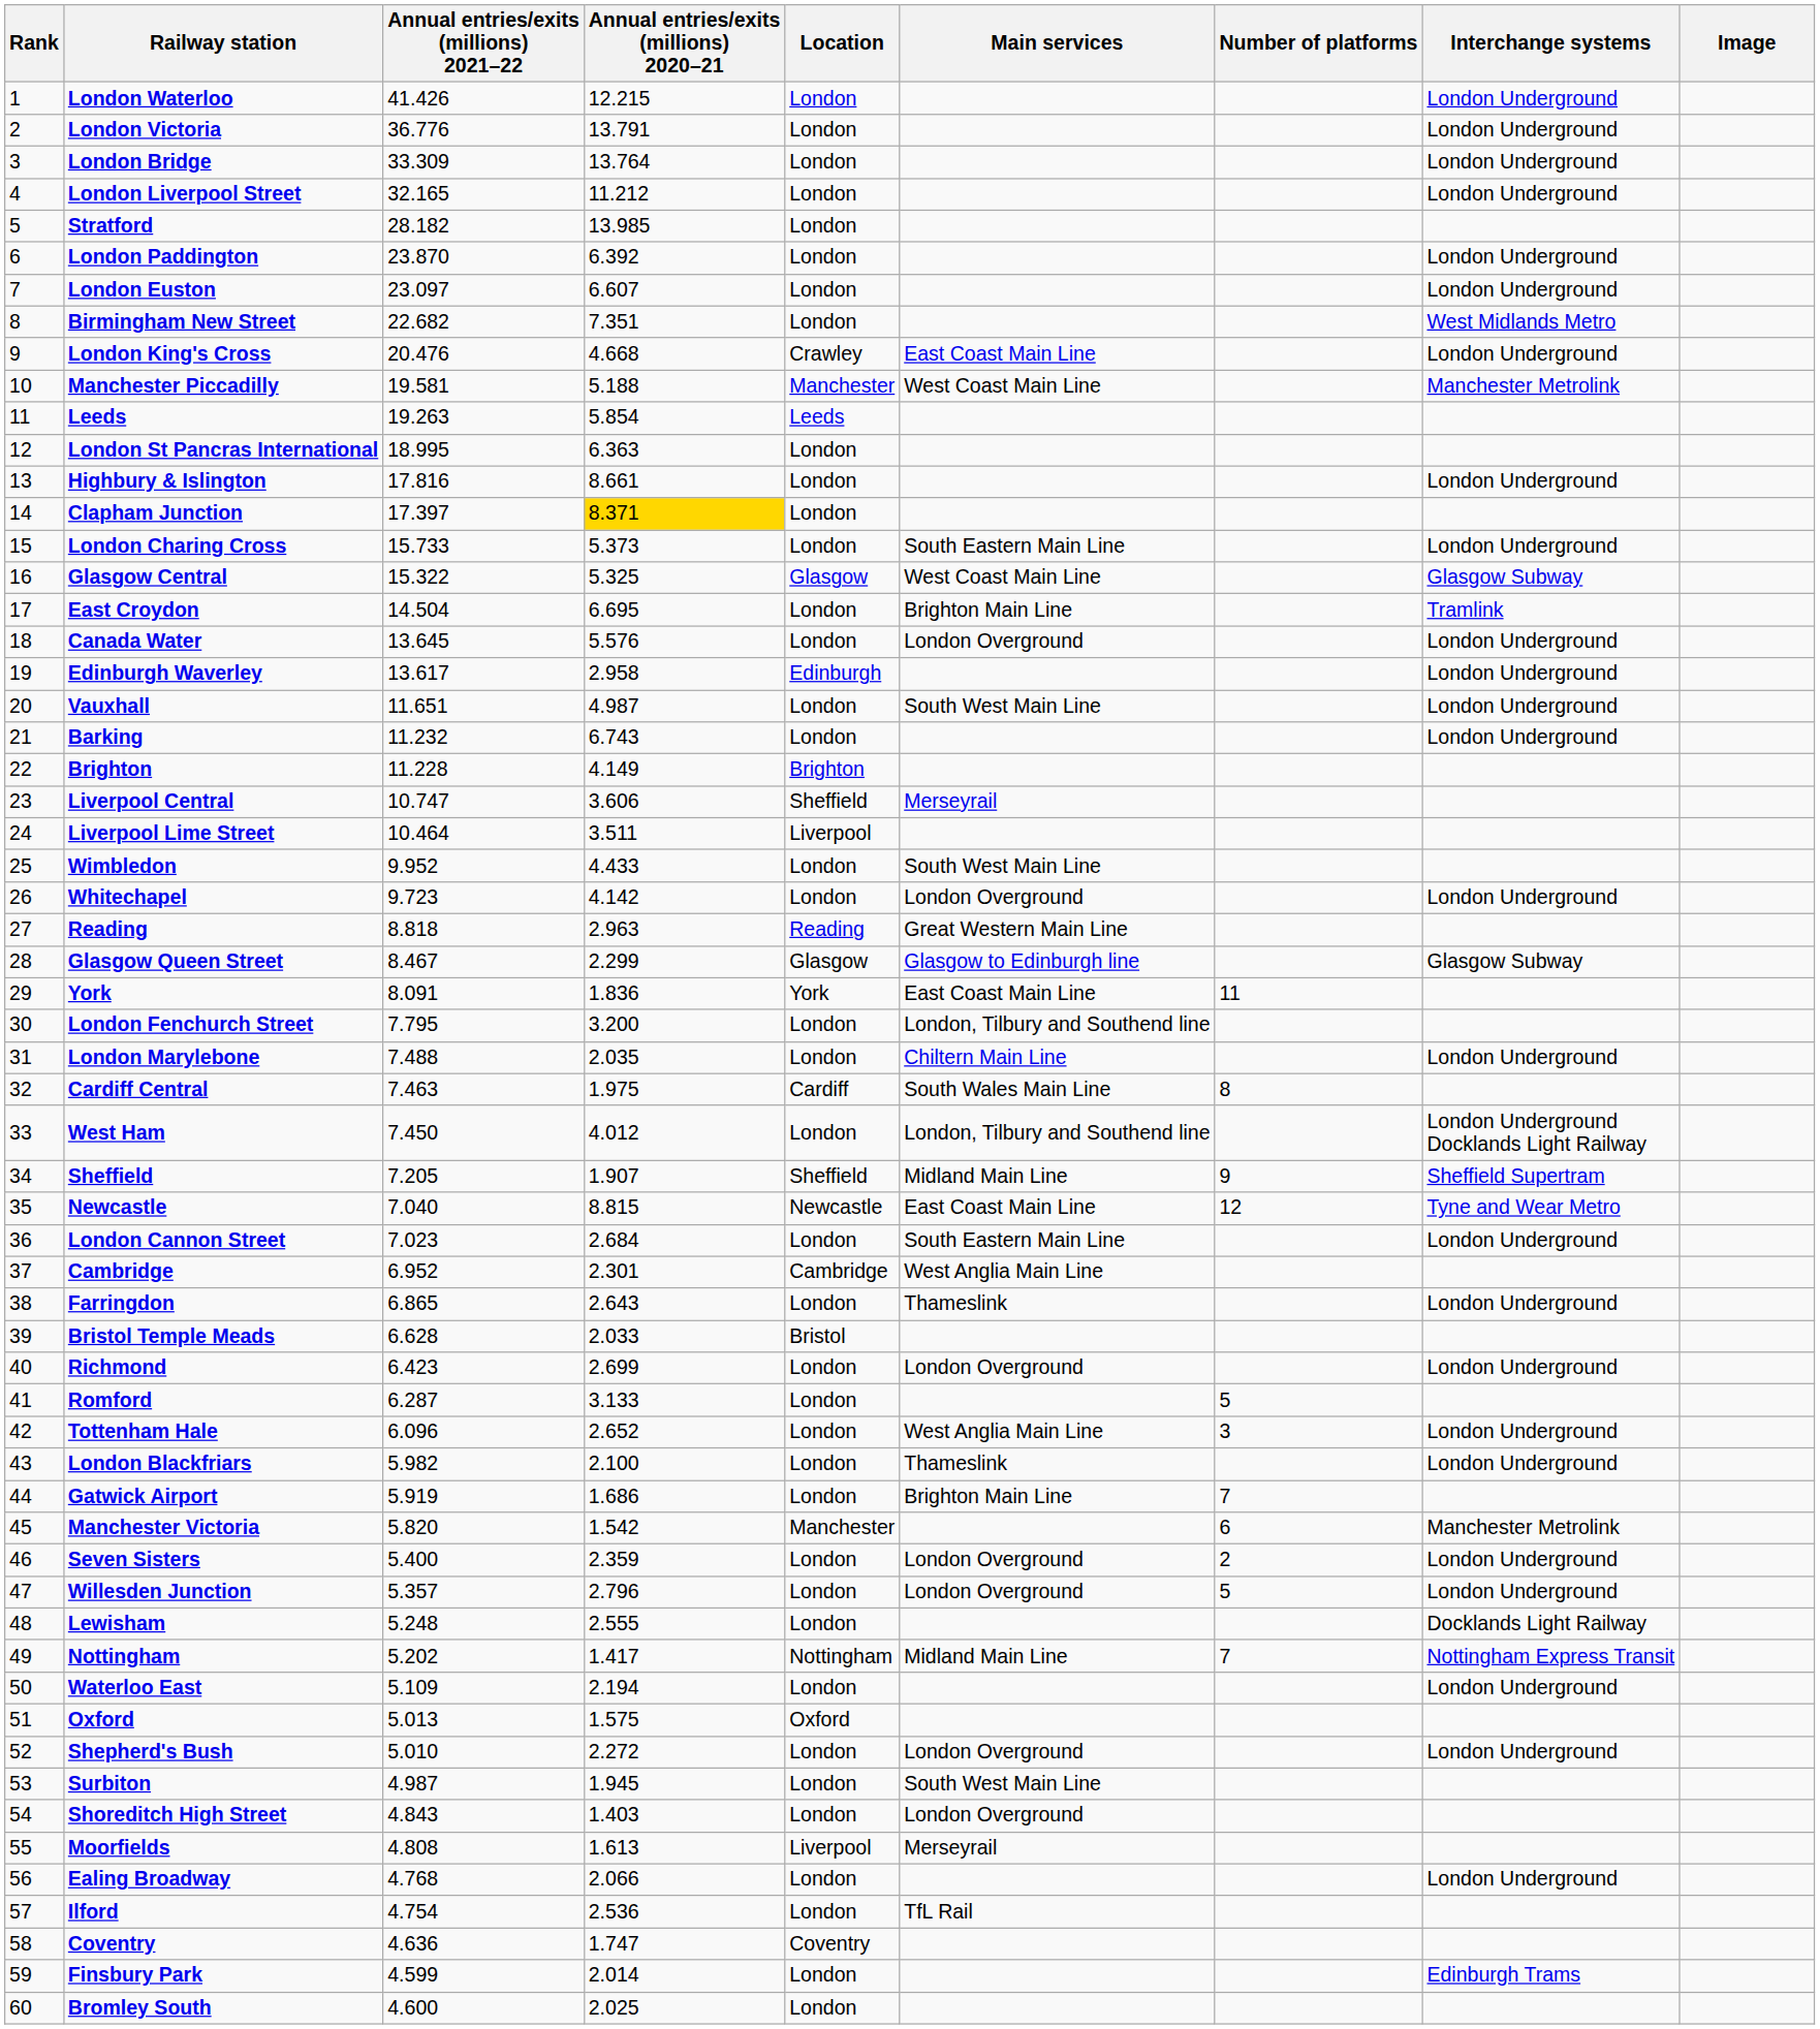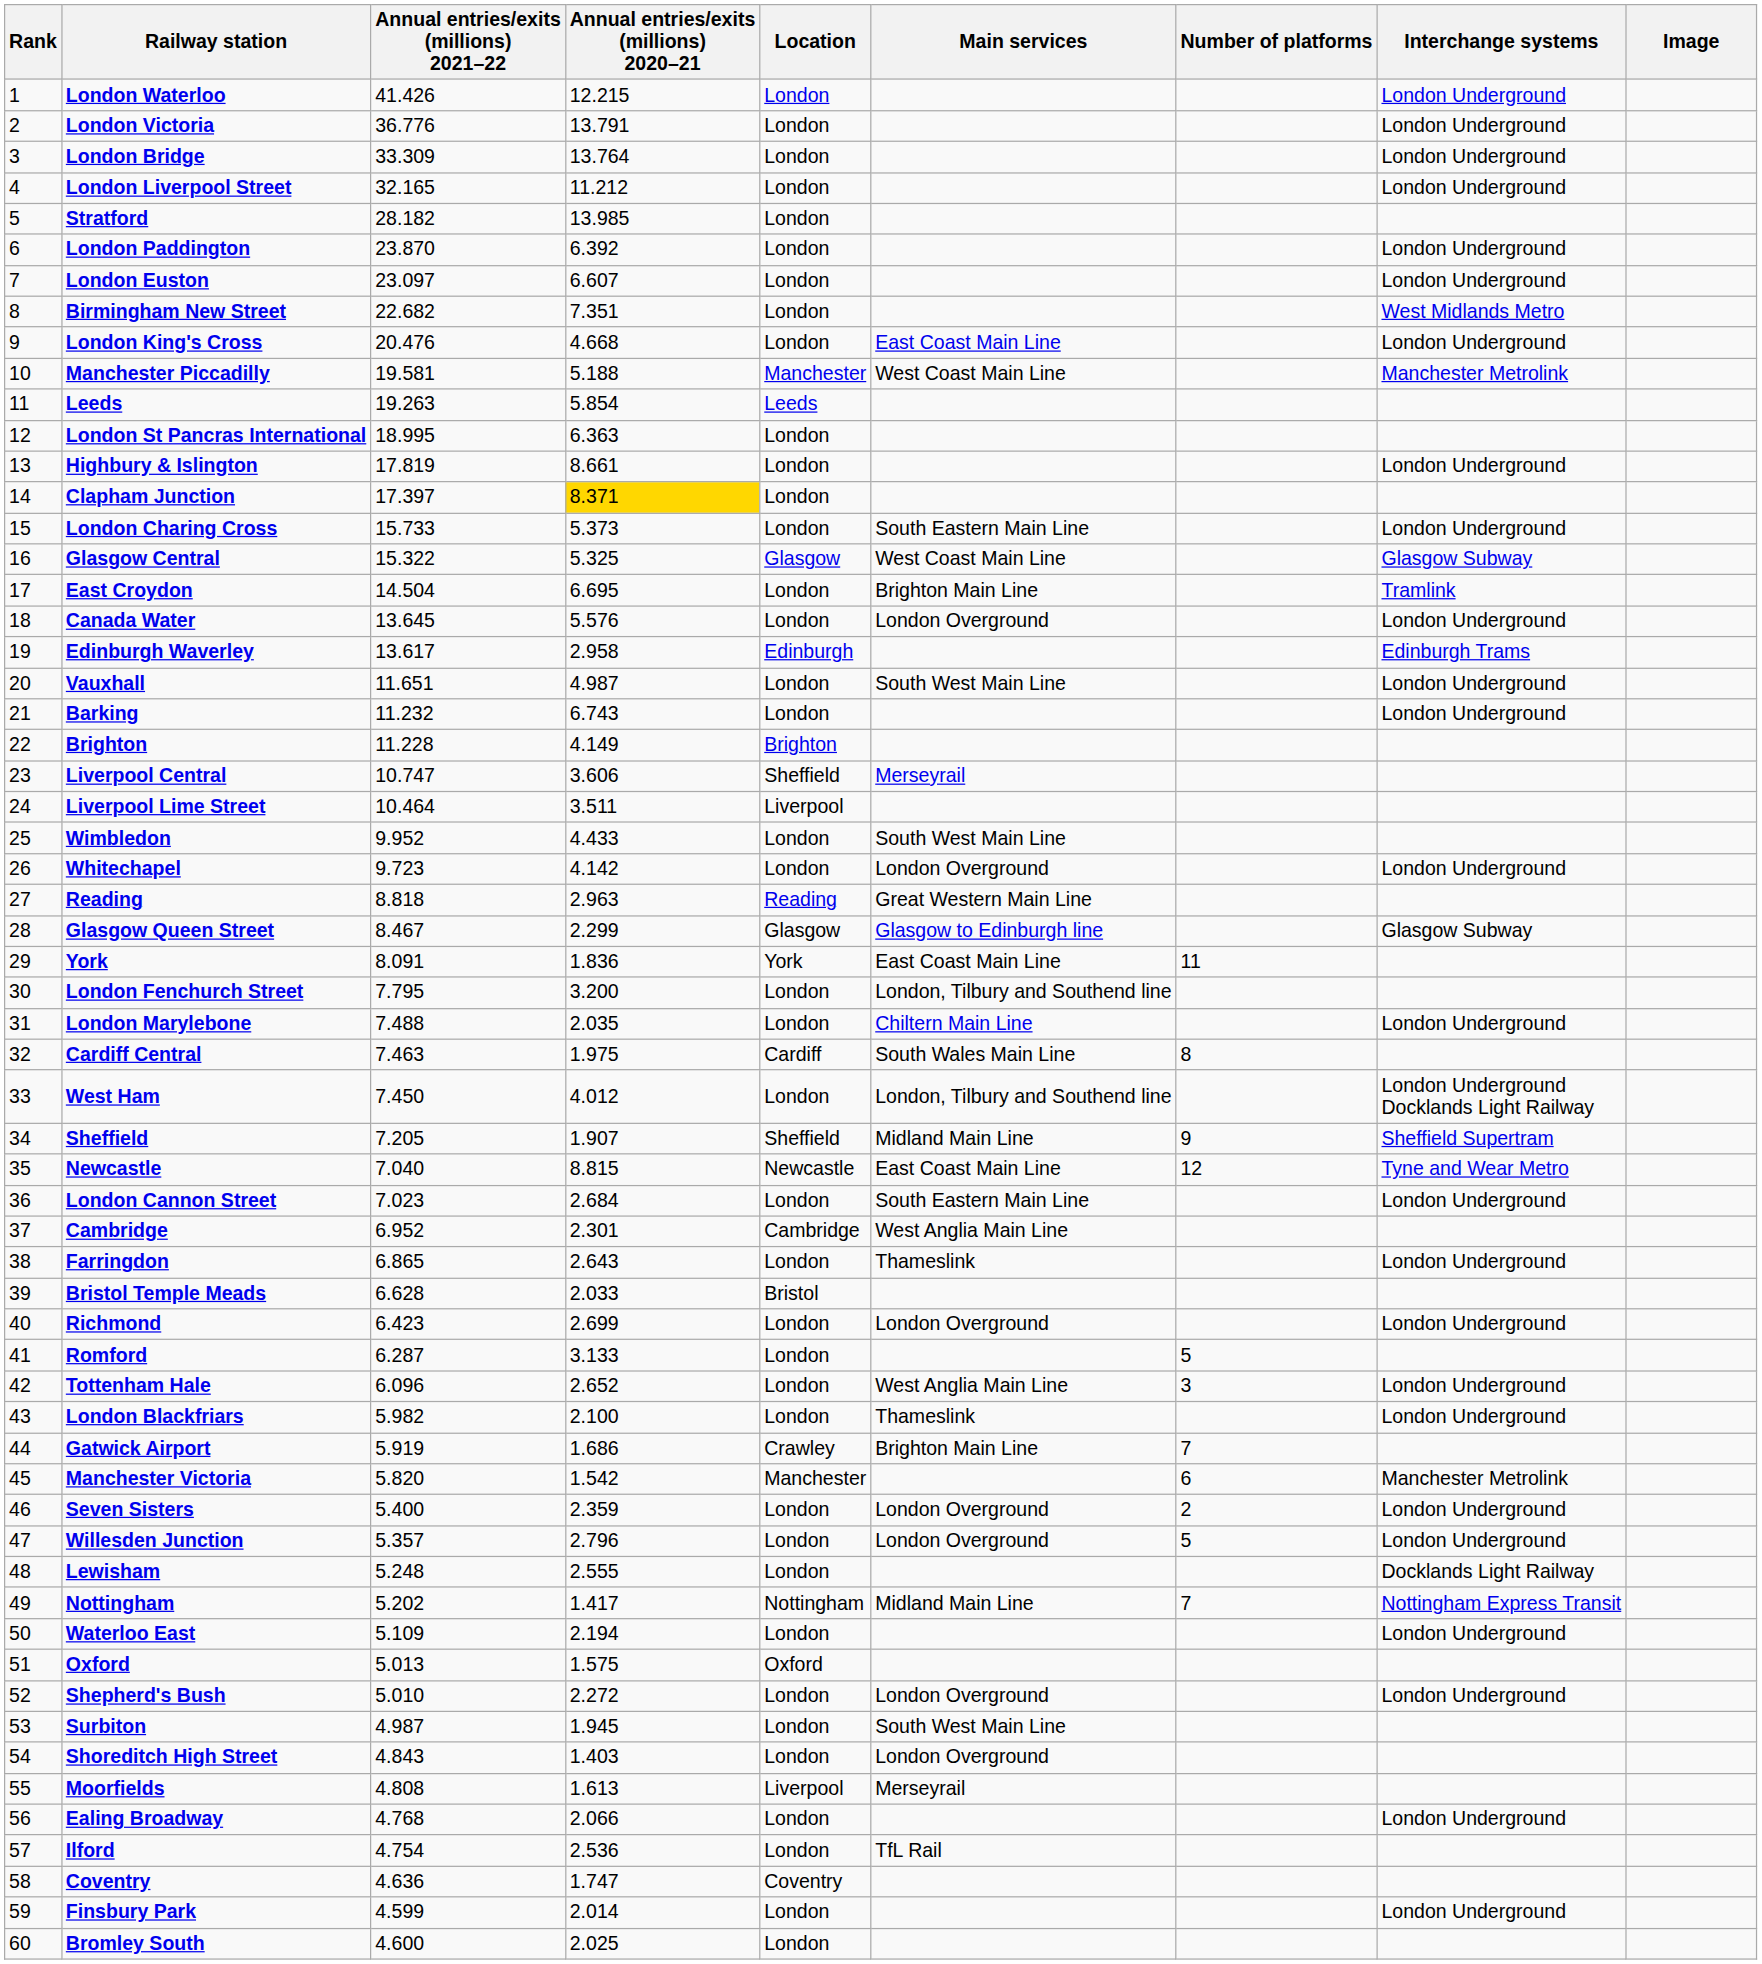London King's Cross | Location: Crawley -> London
Highbury & Islington | Annual entries/exits (millions) 2021–22: 17.816 -> 17.819
Edinburgh Waverley | Interchange systems: London Underground -> Edinburgh Trams
Gatwick Airport | Location: London -> Crawley
Finsbury Park | Interchange systems: Edinburgh Trams -> London Underground
